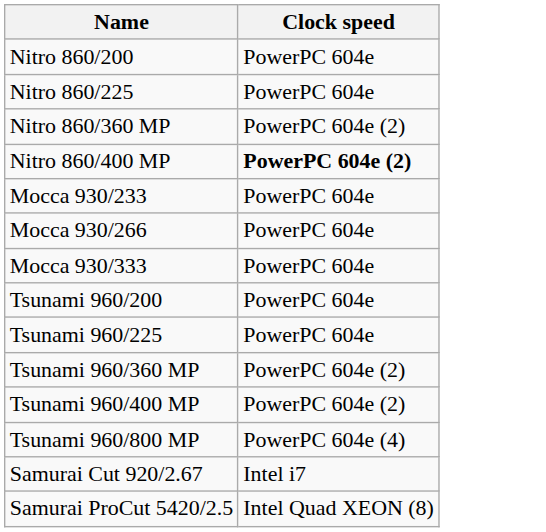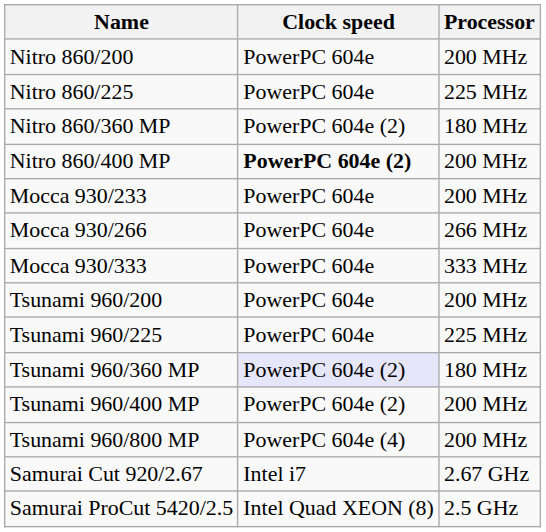+ column: Processor | 200 MHz | 225 MHz | 180 MHz | 200 MHz | 200 MHz | 266 MHz | 333 MHz | 200 MHz | 225 MHz | 180 MHz | 200 MHz | 200 MHz | 2.67 GHz | 2.5 GHz
Tsunami 960/360 MP | Clock speed: no background -> lavender background
